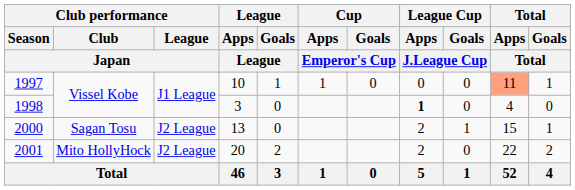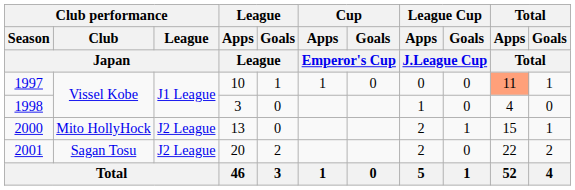1998 | League Cup / Apps / J.League Cup: bold -> normal
2000 | Club performance / Club / Japan: Sagan Tosu -> Mito HollyHock
2001 | Club performance / Club / Japan: Mito HollyHock -> Sagan Tosu
